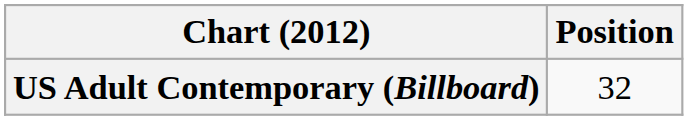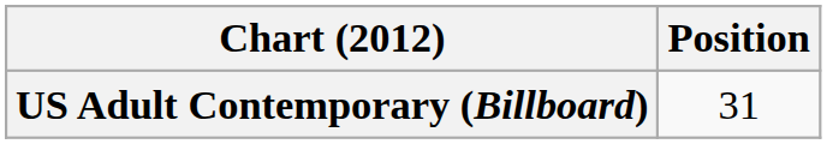US Adult Contemporary (Billboard) | Position: 32 -> 31
